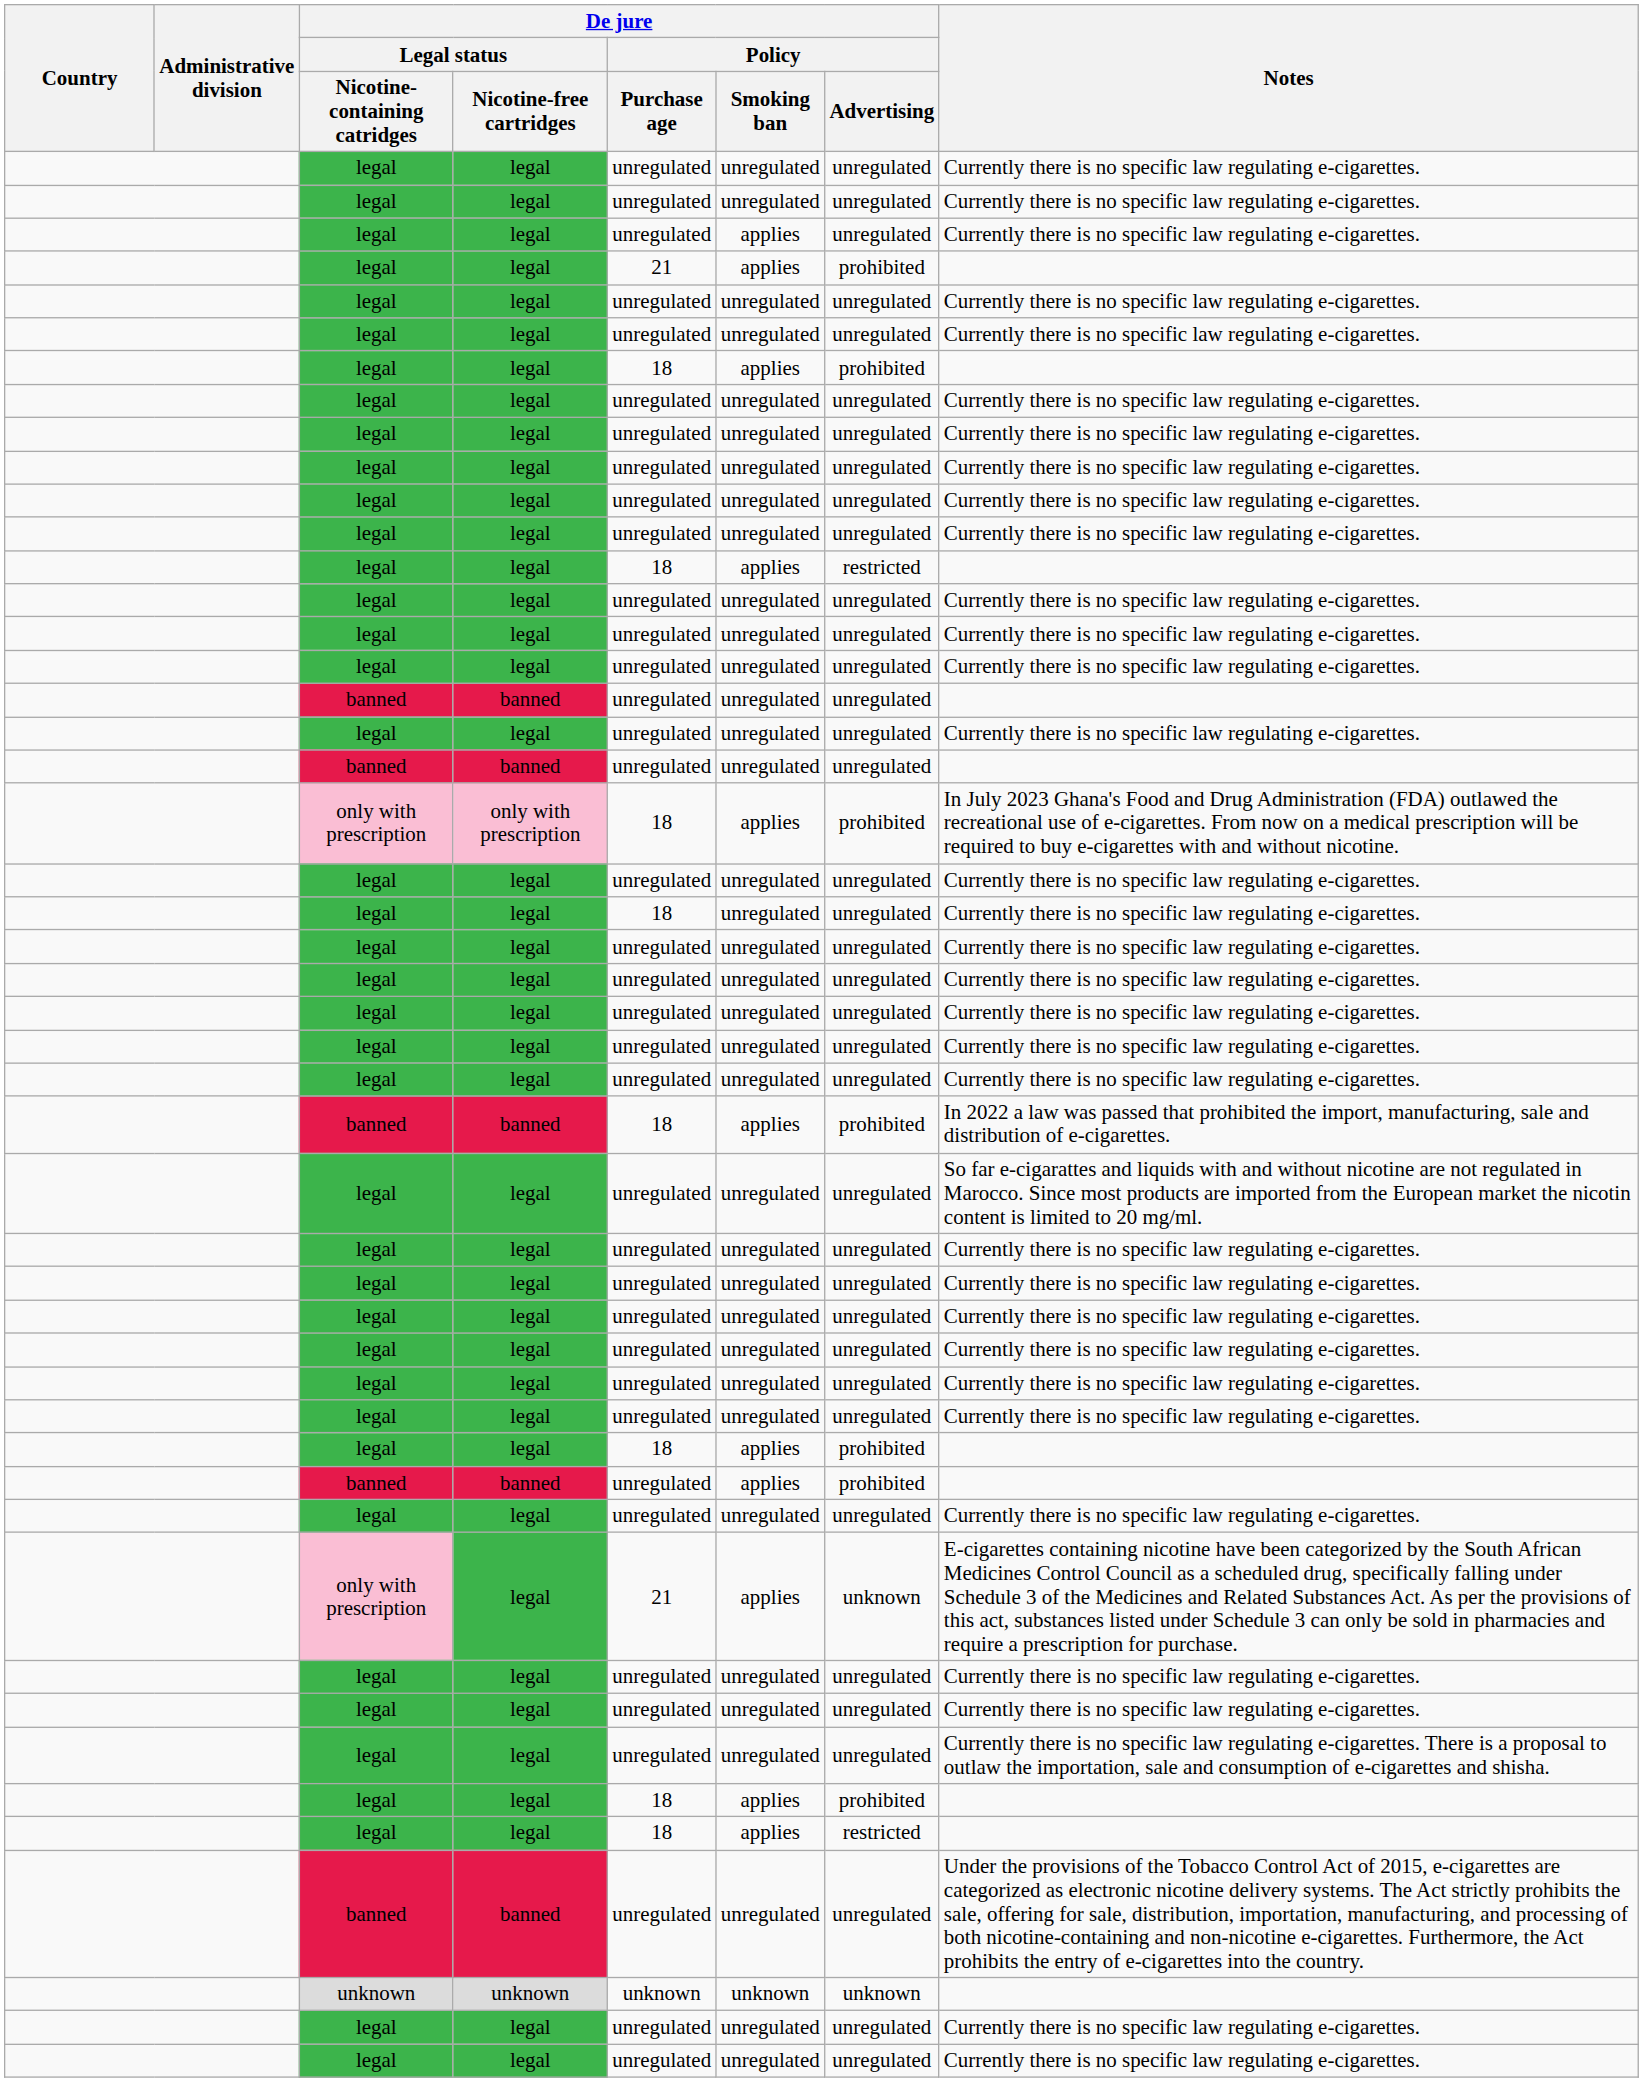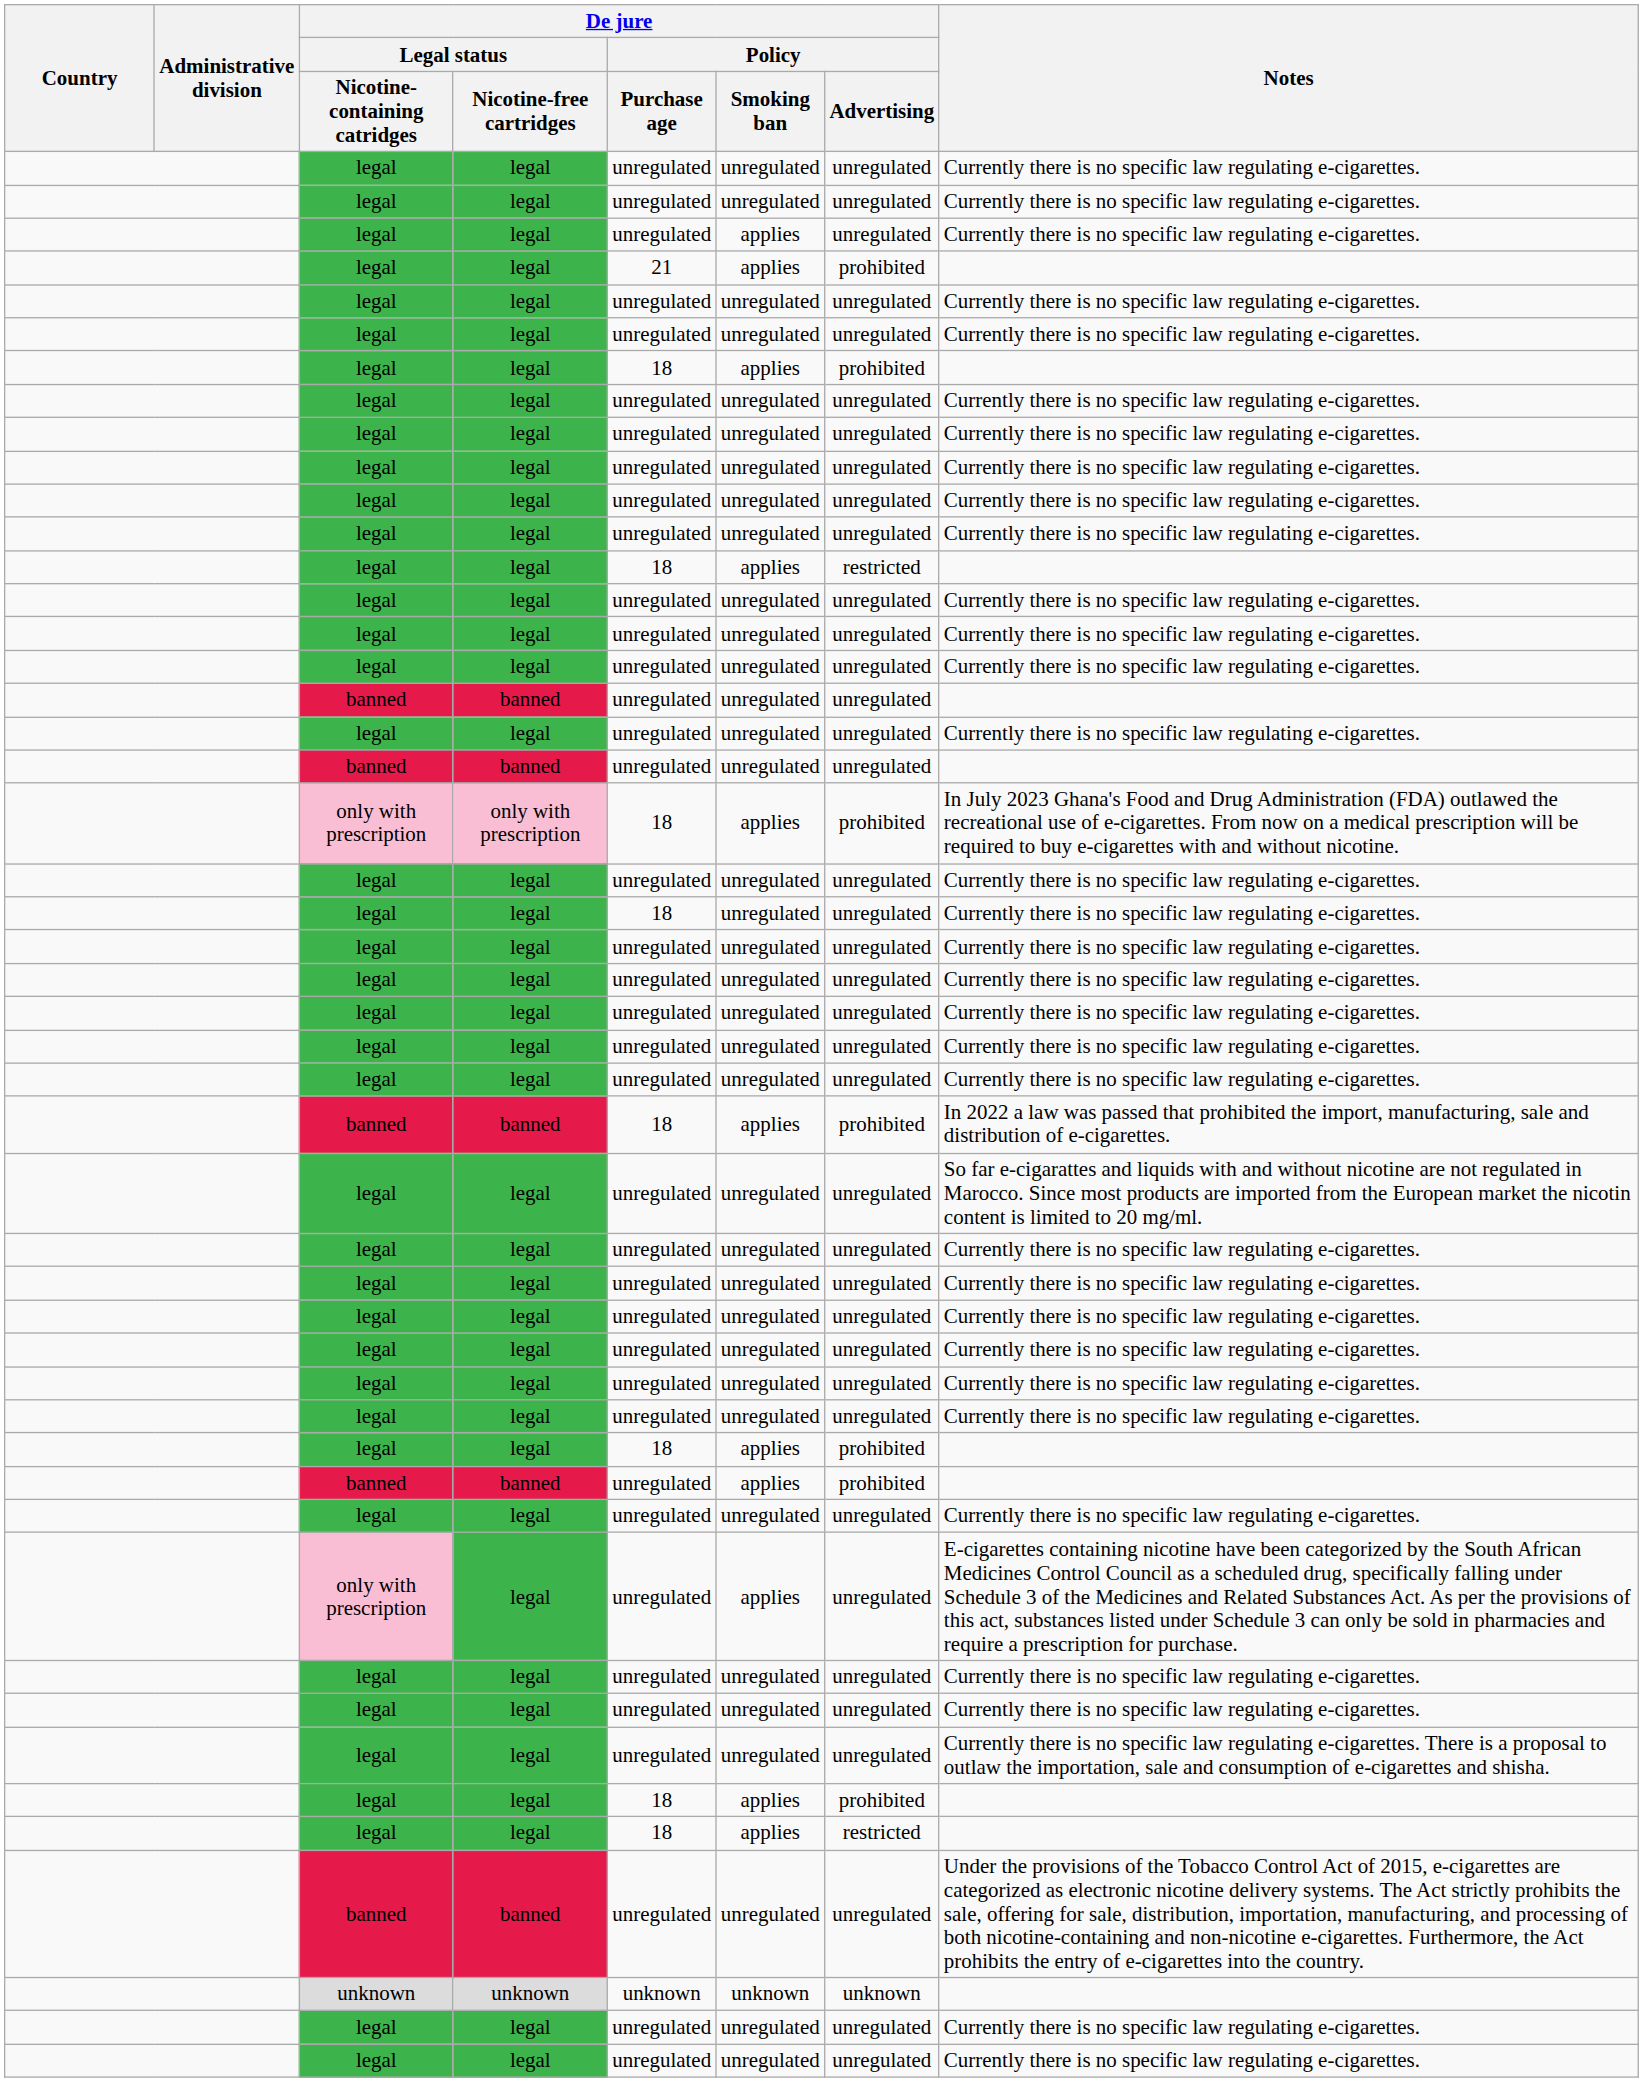only with prescription / legal | De jure / Policy / Purchase age: 21 -> unregulated
only with prescription / legal | De jure / Policy / Advertising: unknown -> unregulated
